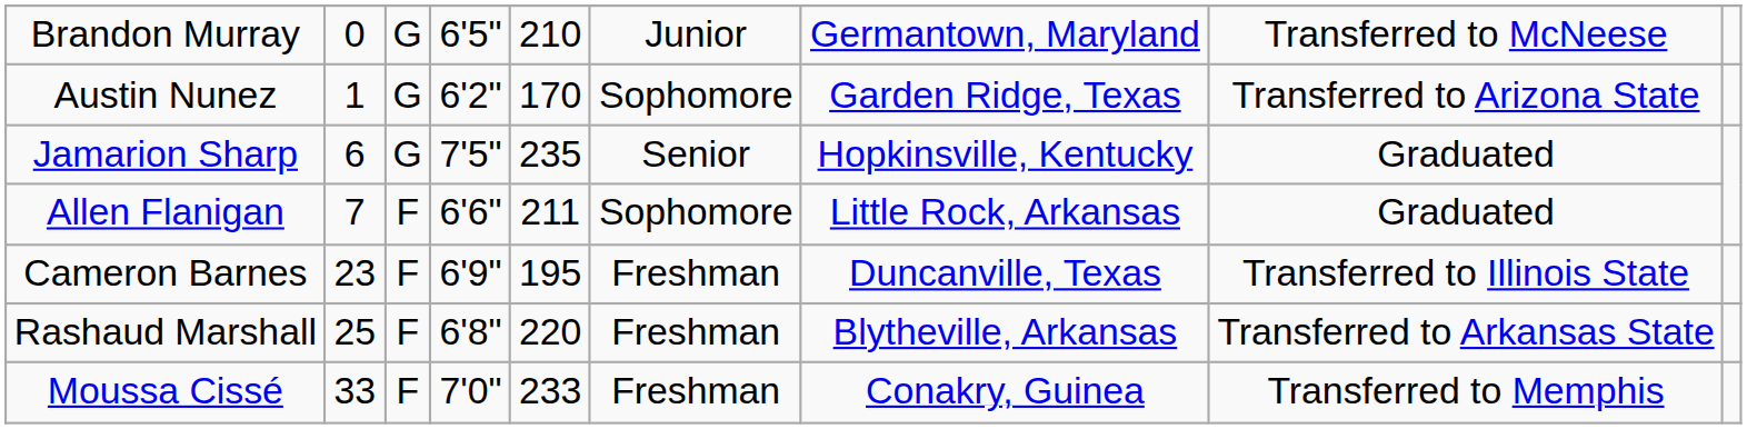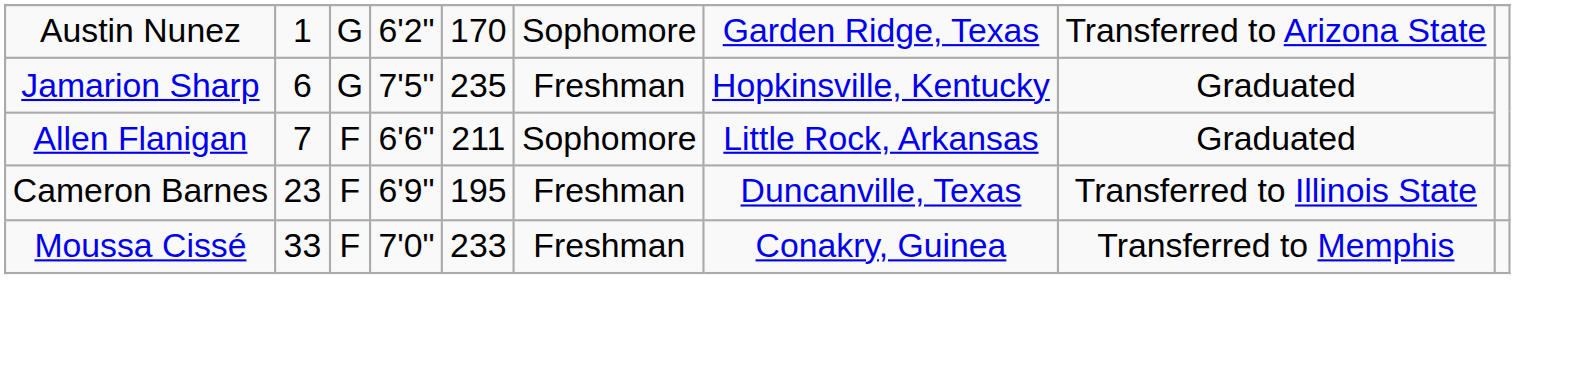- row: Brandon Murray | 0 | G | 6'5" | 210 | Junior | Germantown, Maryland | Transferred to McNeese
Jamarion Sharp | column 6: Senior -> Freshman
- row: Rashaud Marshall | 25 | F | 6'8" | 220 | Freshman | Blytheville, Arkansas | Transferred to Arkansas State
